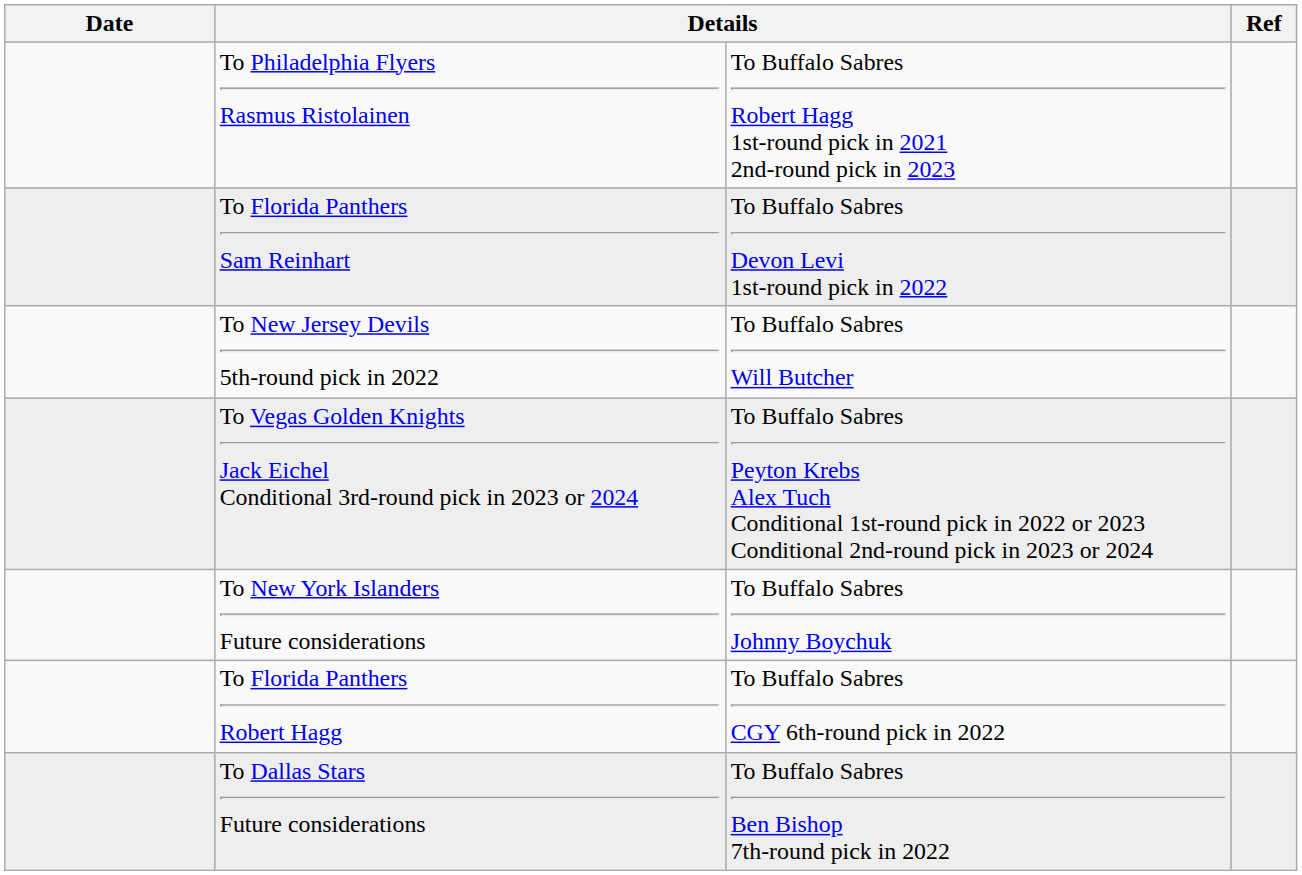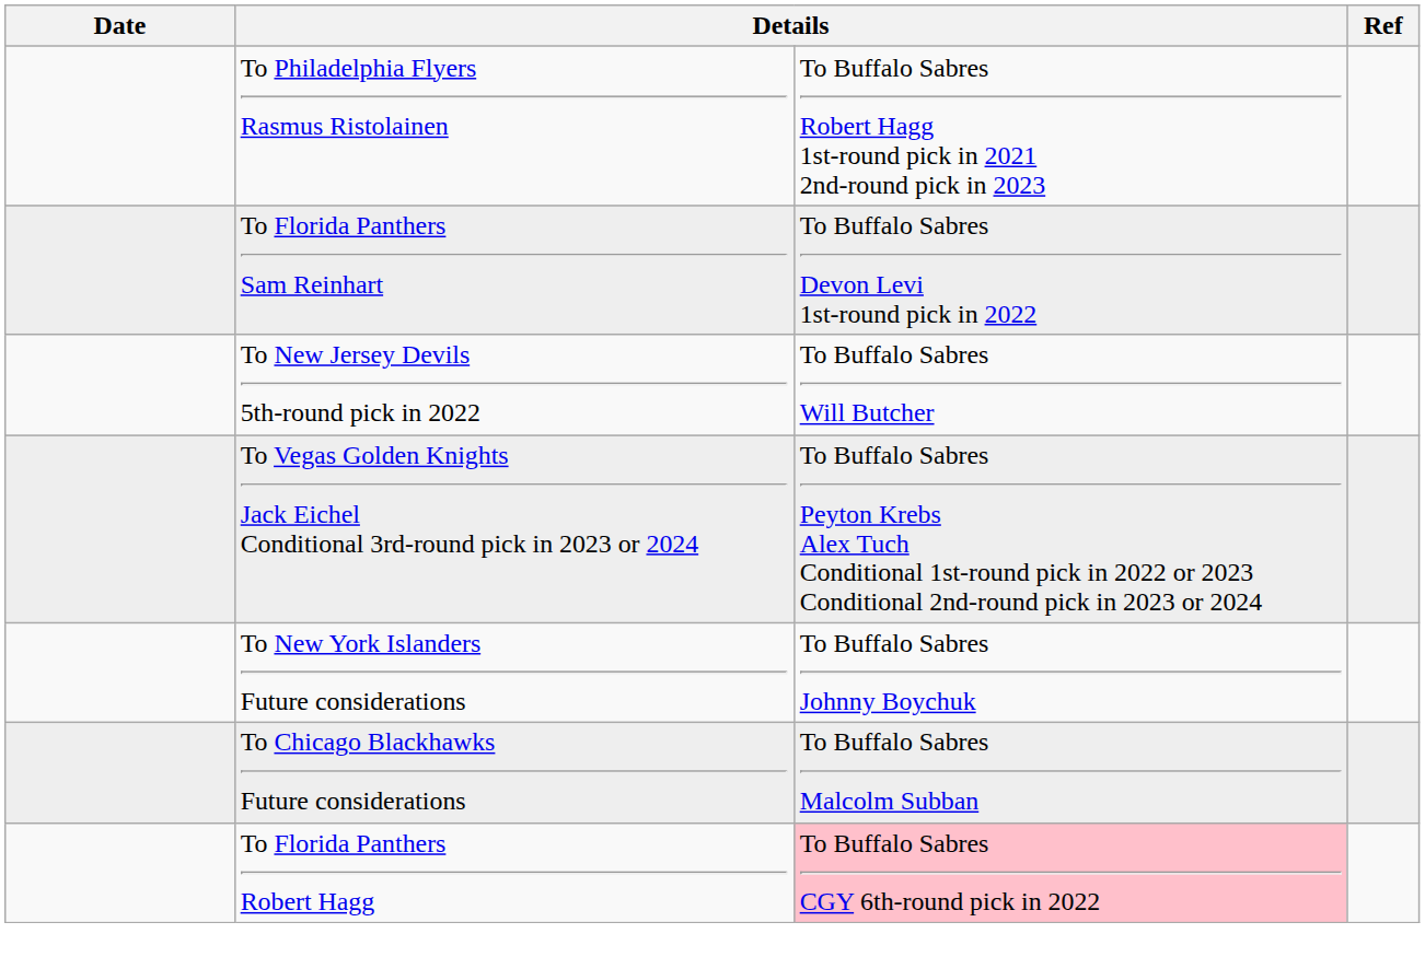+ row: To Chicago Blackhawks Future considerations | To Buffalo Sabres Malcolm Subban
To Florida Panthers Robert Hagg | column 3: no background -> pink background
- row: To Dallas Stars Future considerations | To Buffalo Sabres Ben Bishop 7th-round pick in 2022
